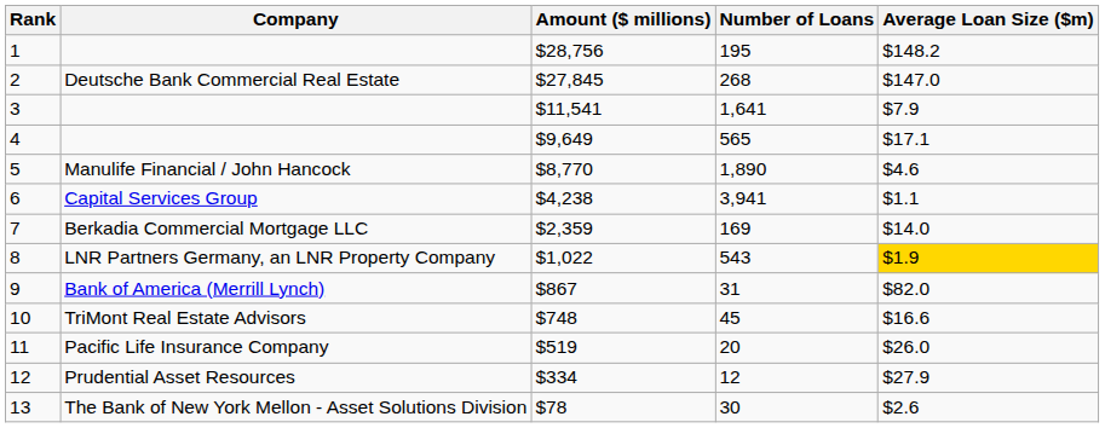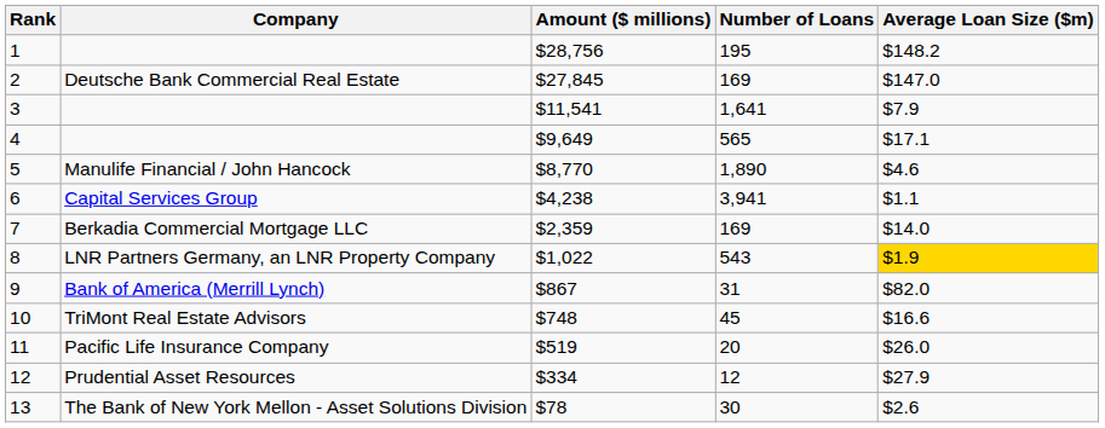2 | Number of Loans: 268 -> 169
